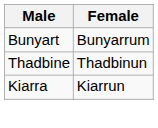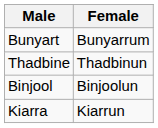+ row: Binjool | Binjoolun
